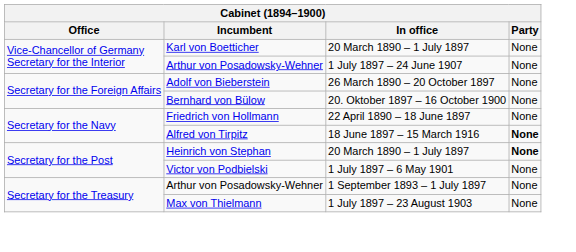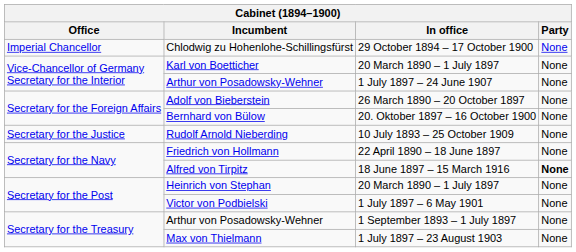+ row: Imperial Chancellor | Chlodwig zu Hohenlohe-Schillingsfürst | 29 October 1894 – 17 October 1900 | None
+ row: Secretary for the Justice | Rudolf Arnold Nieberding | 10 July 1893 – 25 October 1909 | None
Heinrich von Stephan | Party: bold -> normal
